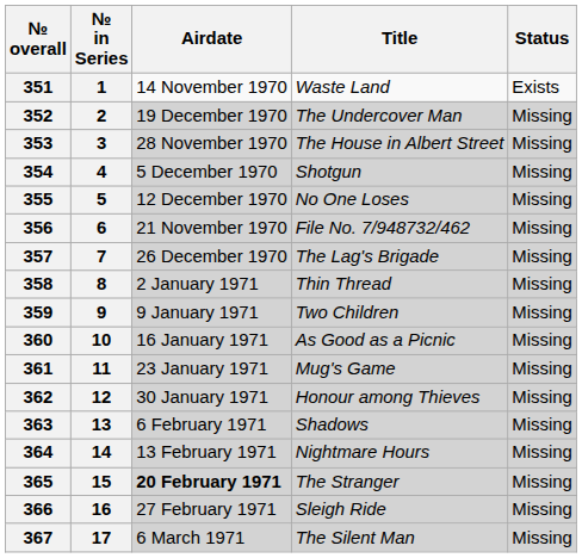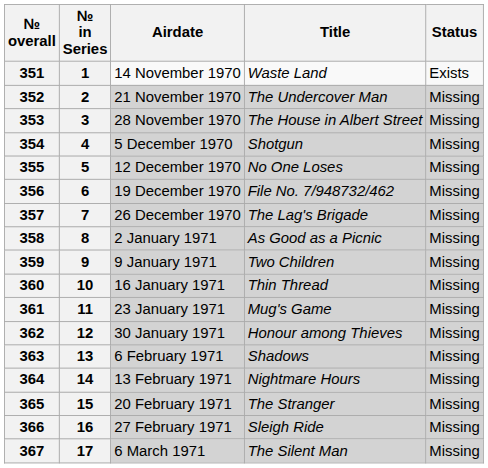352 | Airdate: 19 December 1970 -> 21 November 1970
356 | Airdate: 21 November 1970 -> 19 December 1970
358 | Title: Thin Thread -> As Good as a Picnic
360 | Title: As Good as a Picnic -> Thin Thread
365 | Airdate: bold -> normal
